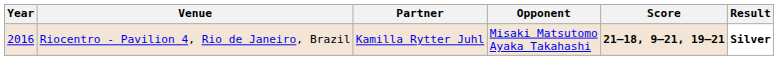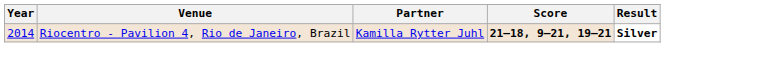- column: Opponent | Misaki Matsutomo Ayaka Takahashi
Riocentro - Pavilion 4, Rio de Janeiro, Brazil | Year: 2016 -> 2014
